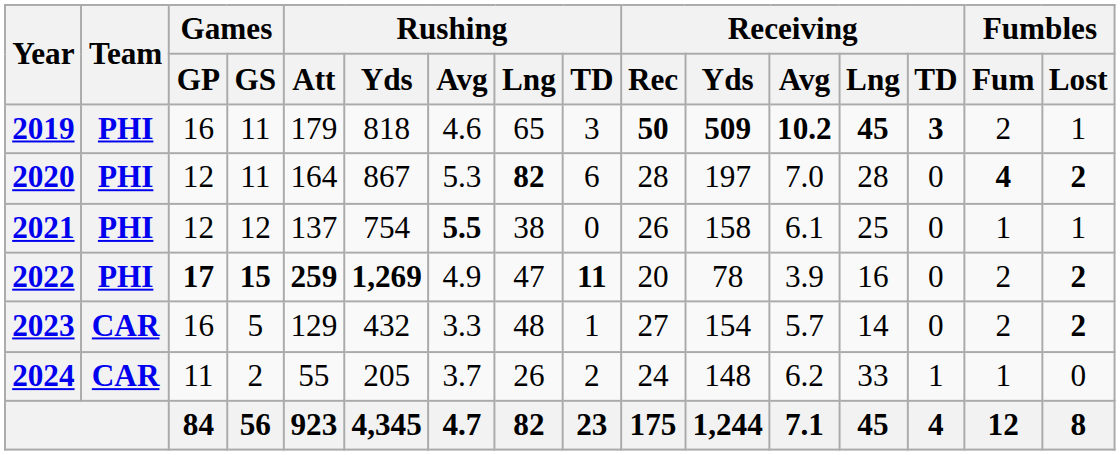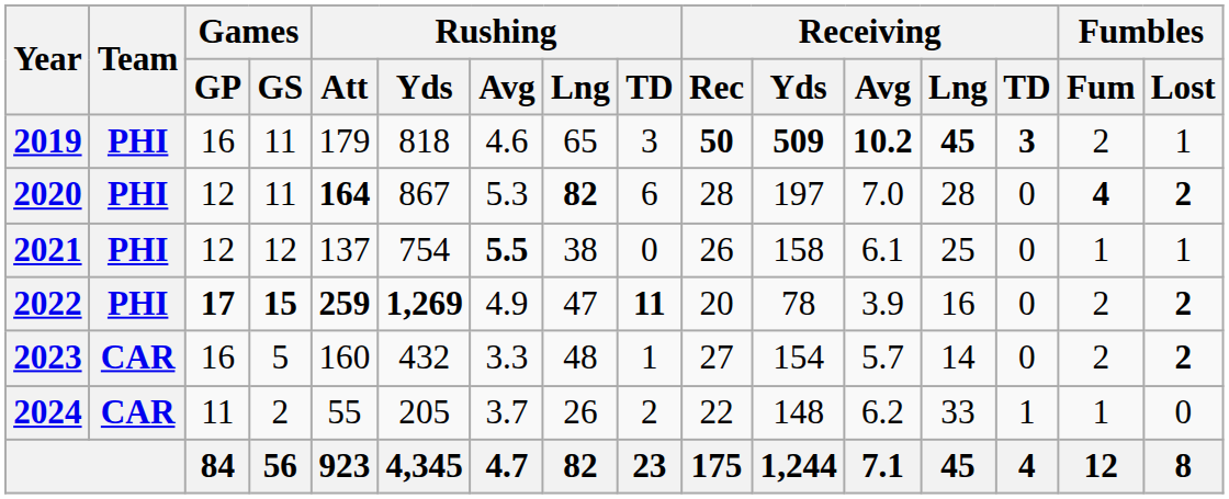2020 | Rushing / Att: normal -> bold
2023 | Rushing / Att: 129 -> 160
2024 | Receiving / Rec: 24 -> 22
